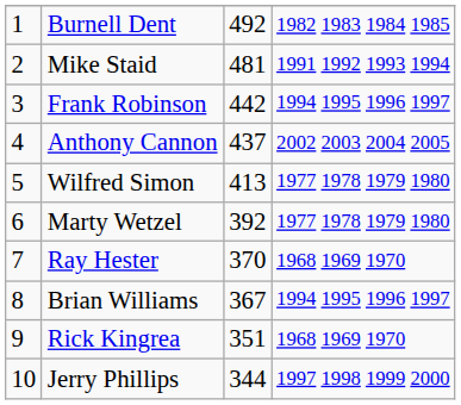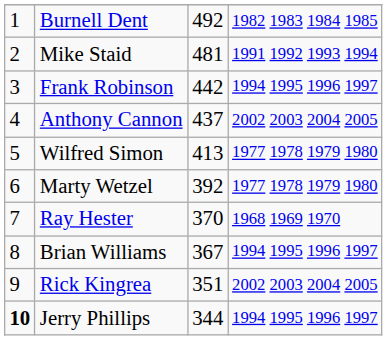Rick Kingrea | column 4: 1968 1969 1970 -> 2002 2003 2004 2005
Jerry Phillips | column 1: normal -> bold
Jerry Phillips | column 4: 1997 1998 1999 2000 -> 1994 1995 1996 1997
